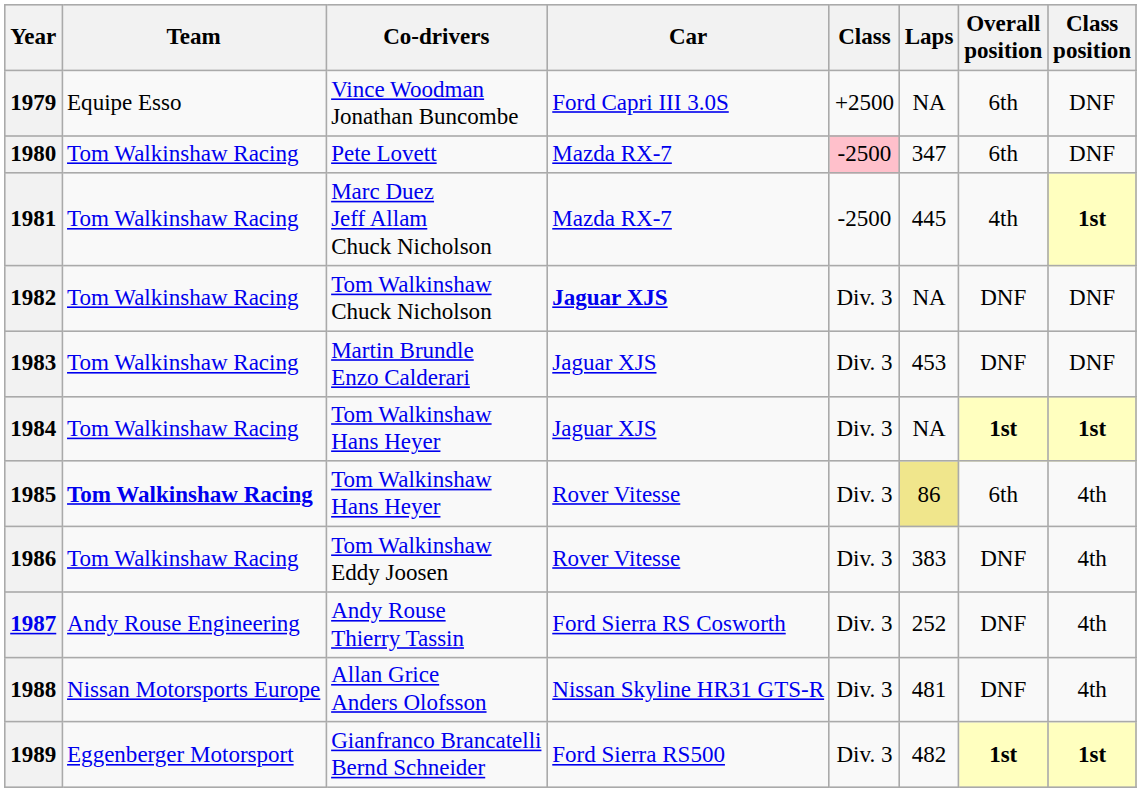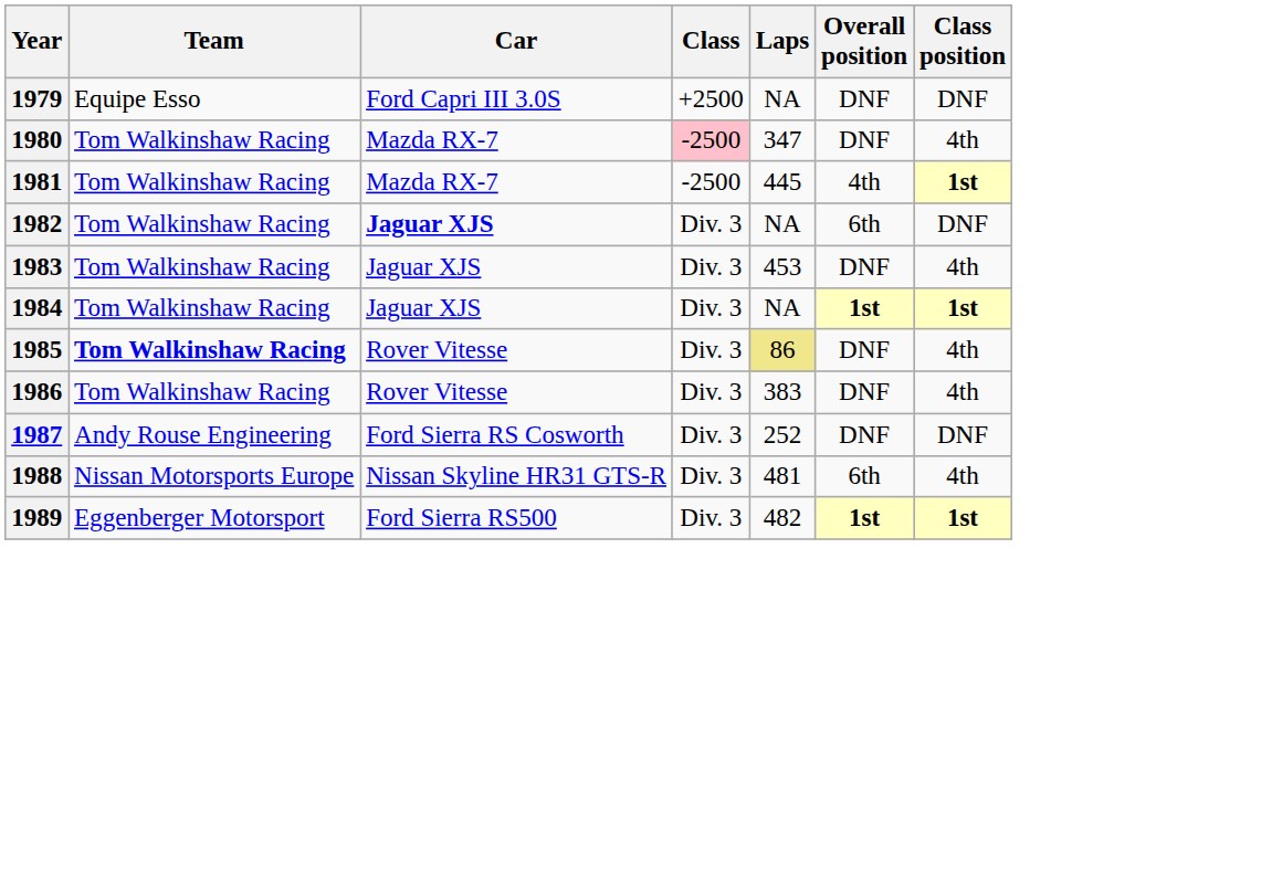- column: Co-drivers | Vince Woodman Jonathan Buncombe | Pete Lovett | Marc Duez Jeff Allam Chuck Nicholson | Tom Walkinshaw Chuck Nicholson | Martin Brundle Enzo Calderari | Tom Walkinshaw Hans Heyer | Tom Walkinshaw Hans Heyer | Tom Walkinshaw Eddy Joosen | Andy Rouse Thierry Tassin | Allan Grice Anders Olofsson | Gianfranco Brancatelli Bernd Schneider
1979 | Overall position: 6th -> DNF
1980 | Overall position: 6th -> DNF
1980 | Class position: DNF -> 4th
1982 | Overall position: DNF -> 6th
1983 | Class position: DNF -> 4th
1985 | Overall position: 6th -> DNF
1987 | Class position: 4th -> DNF
1988 | Overall position: DNF -> 6th
